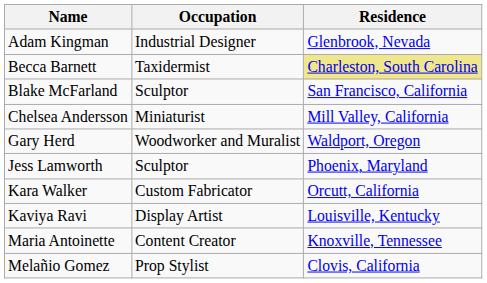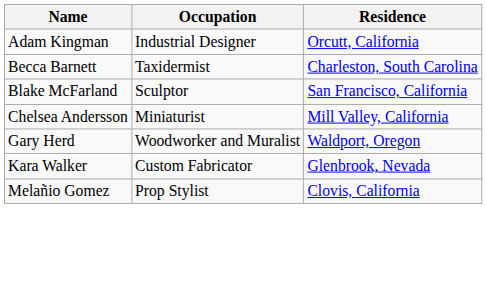Adam Kingman | Residence: Glenbrook, Nevada -> Orcutt, California
Becca Barnett | Residence: khaki background -> no background
- row: Jess Lamworth | Sculptor | Phoenix, Maryland
Kara Walker | Residence: Orcutt, California -> Glenbrook, Nevada
- row: Kaviya Ravi | Display Artist | Louisville, Kentucky
- row: Maria Antoinette | Content Creator | Knoxville, Tennessee
